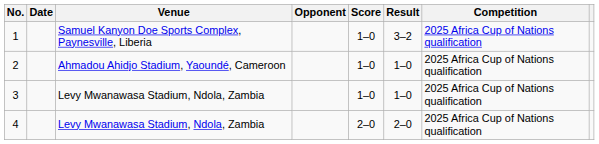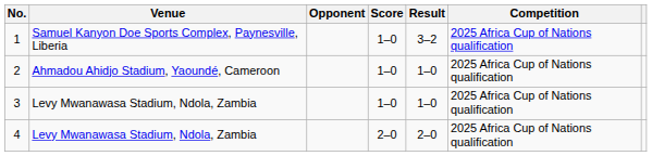- column: Date
